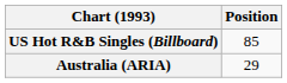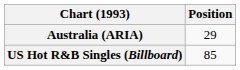rows swapped: Australia (ARIA) <-> US Hot R&B Singles (Billboard)
